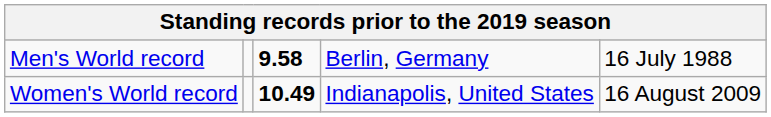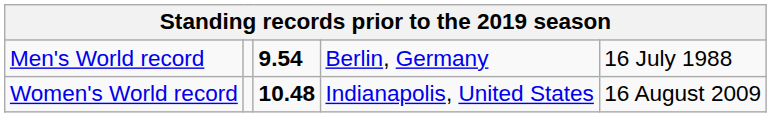Men's World record | column 3: 9.58 -> 9.54
Women's World record | column 3: 10.49 -> 10.48
